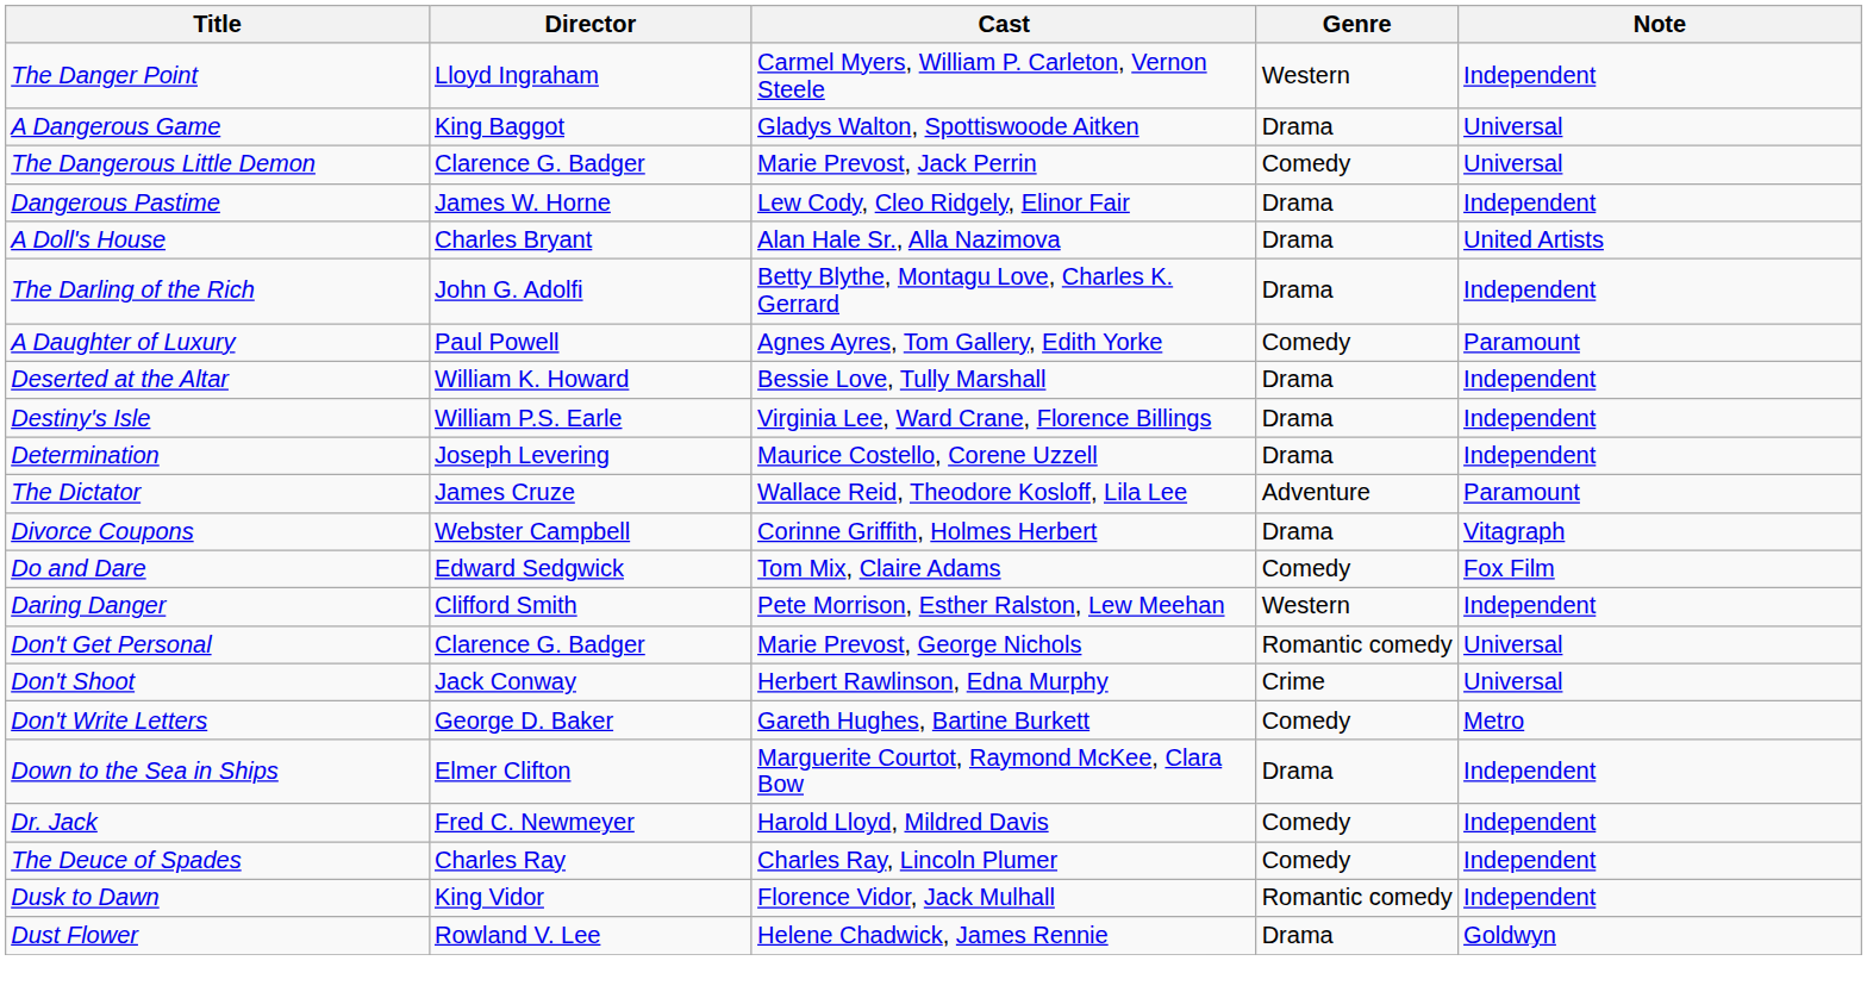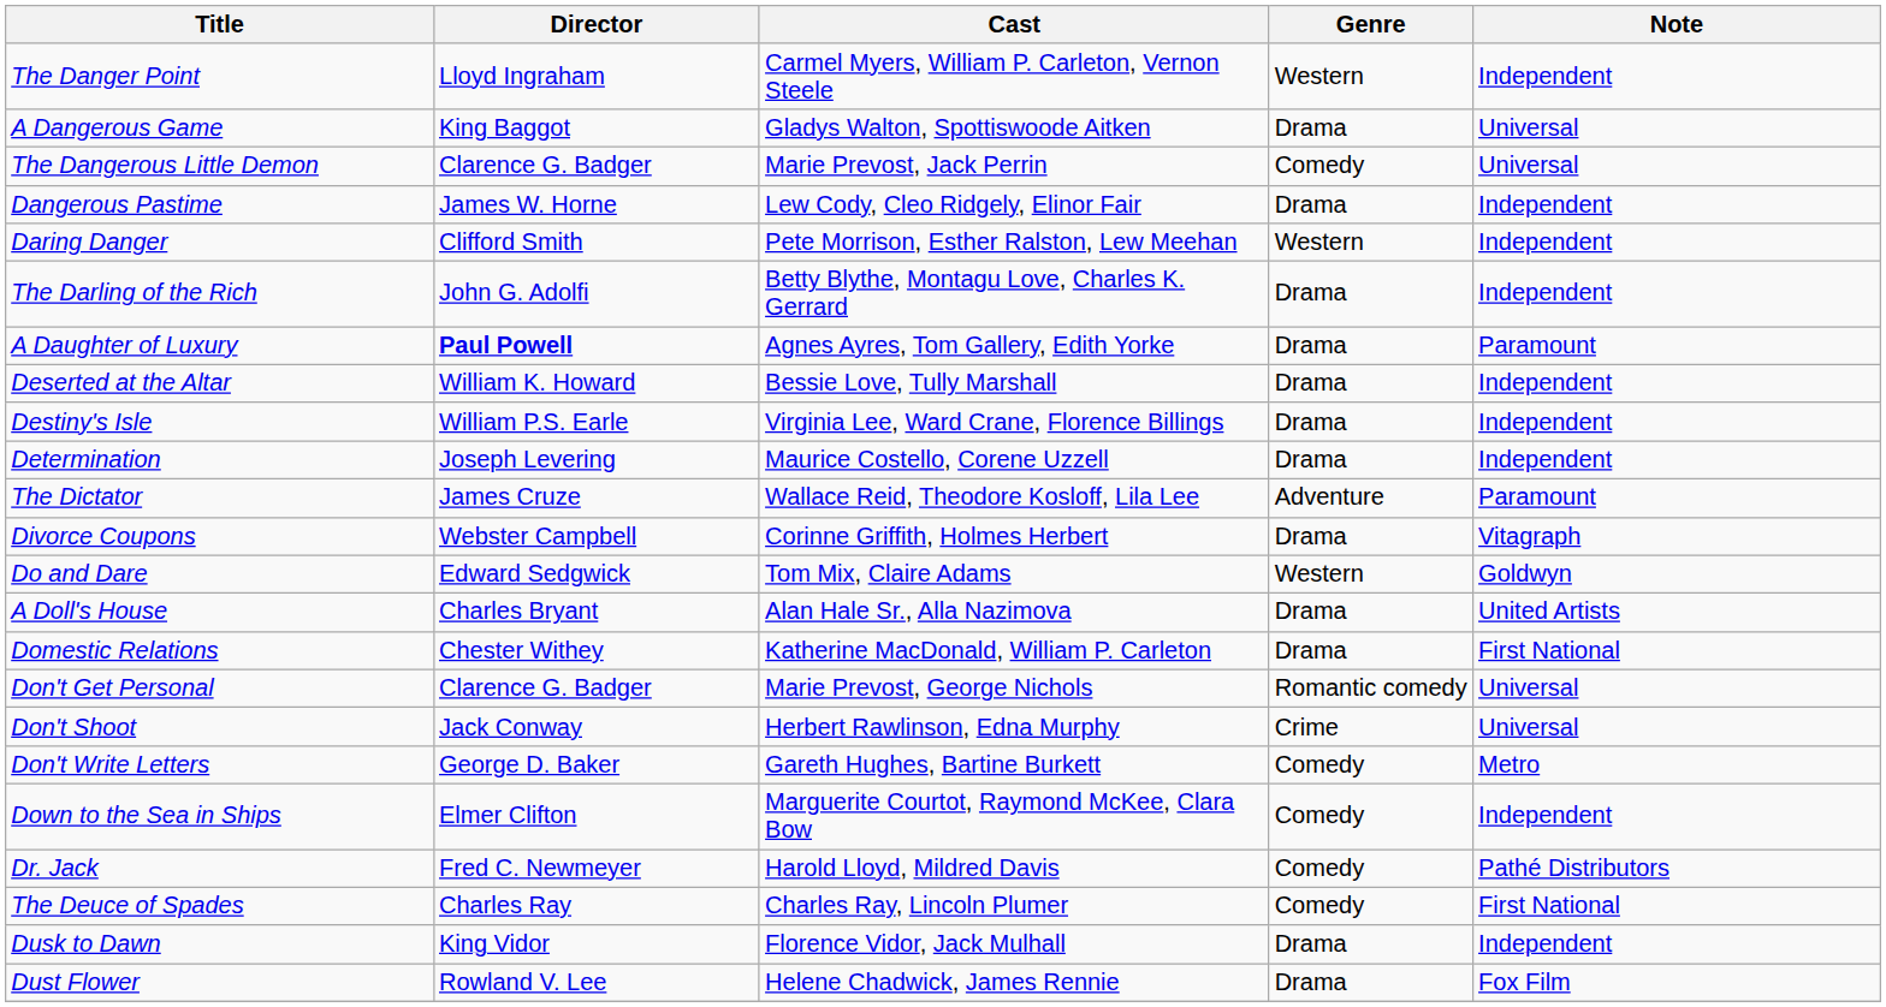rows swapped: Daring Danger <-> A Doll's House
A Daughter of Luxury | Director: normal -> bold
A Daughter of Luxury | Genre: Comedy -> Drama
Do and Dare | Genre: Comedy -> Western
Do and Dare | Note: Fox Film -> Goldwyn
+ row: Domestic Relations | Chester Withey | Katherine MacDonald, William P. Carleton | Drama | First National
Down to the Sea in Ships | Genre: Drama -> Comedy
Dr. Jack | Note: Independent -> Pathé Distributors
The Deuce of Spades | Note: Independent -> First National
Dusk to Dawn | Genre: Romantic comedy -> Drama
Dust Flower | Note: Goldwyn -> Fox Film
